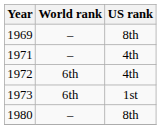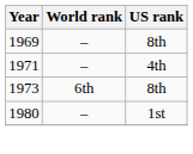- row: 1972 | 6th | 4th
1973 | US rank: 1st -> 8th
1980 | US rank: 8th -> 1st
